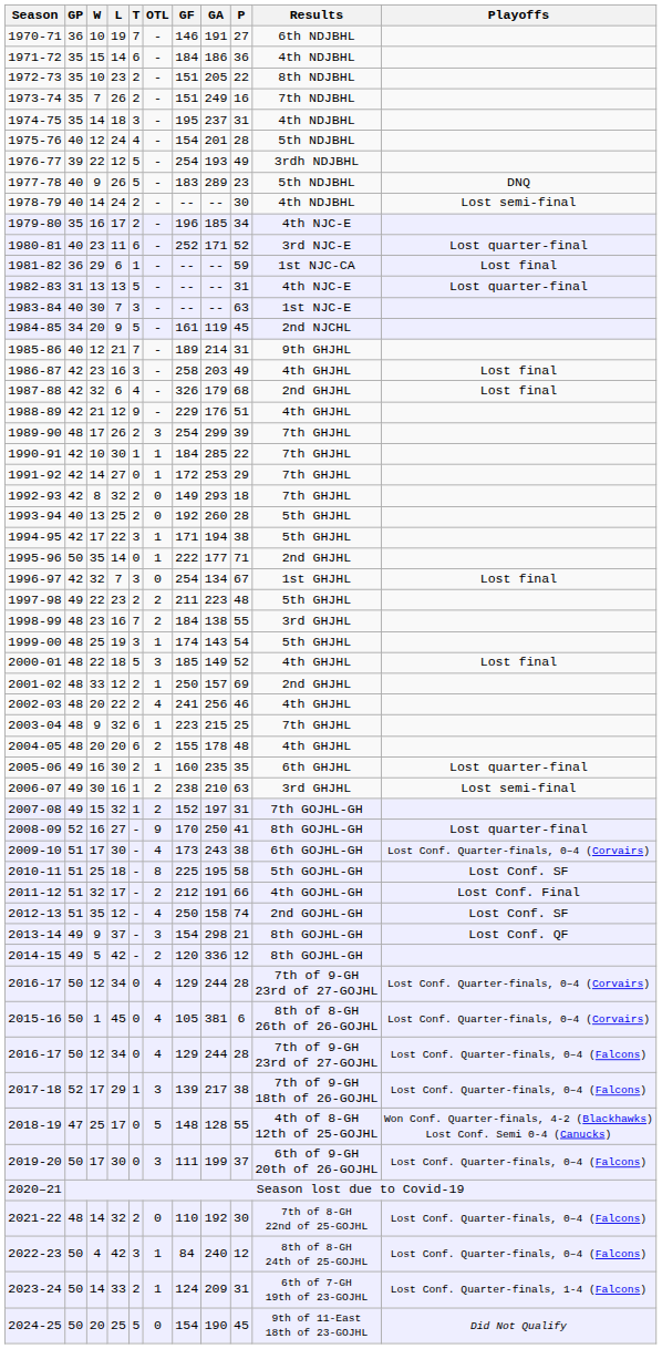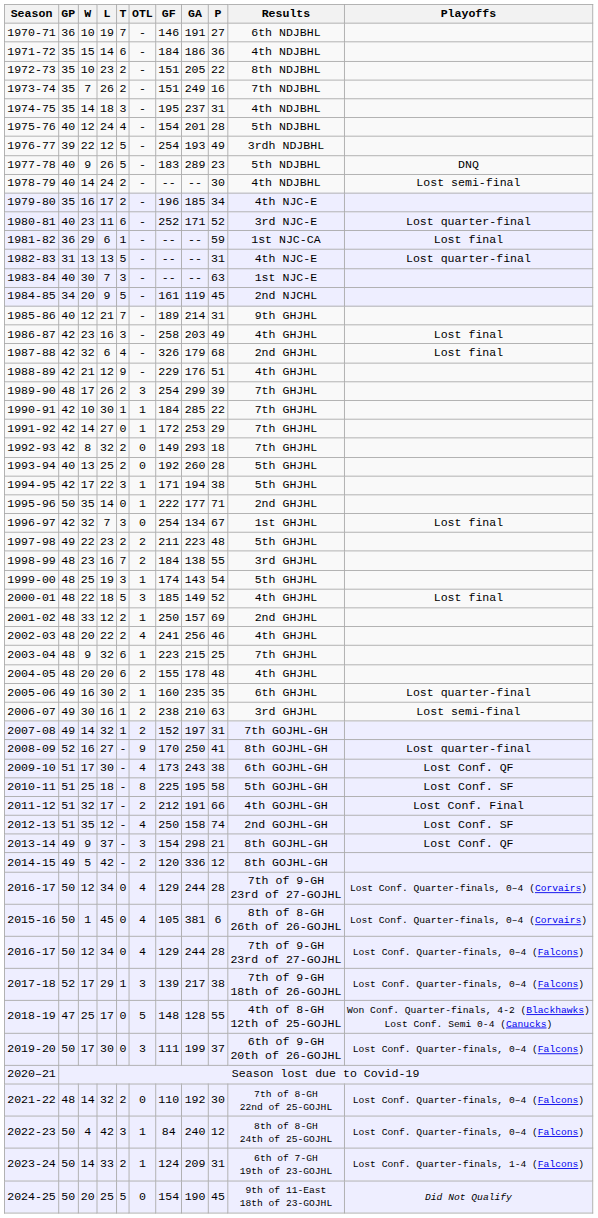2007-08 | W: 15 -> 14
2009-10 | Playoffs: Lost Conf. Quarter-finals, 0–4 (Corvairs) -> Lost Conf. QF
